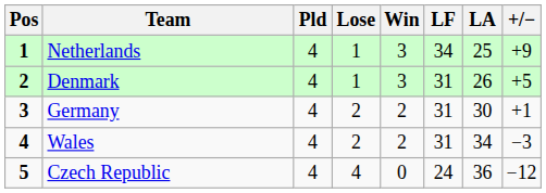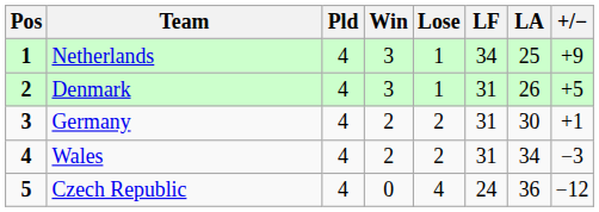columns swapped: Win <-> Lose
